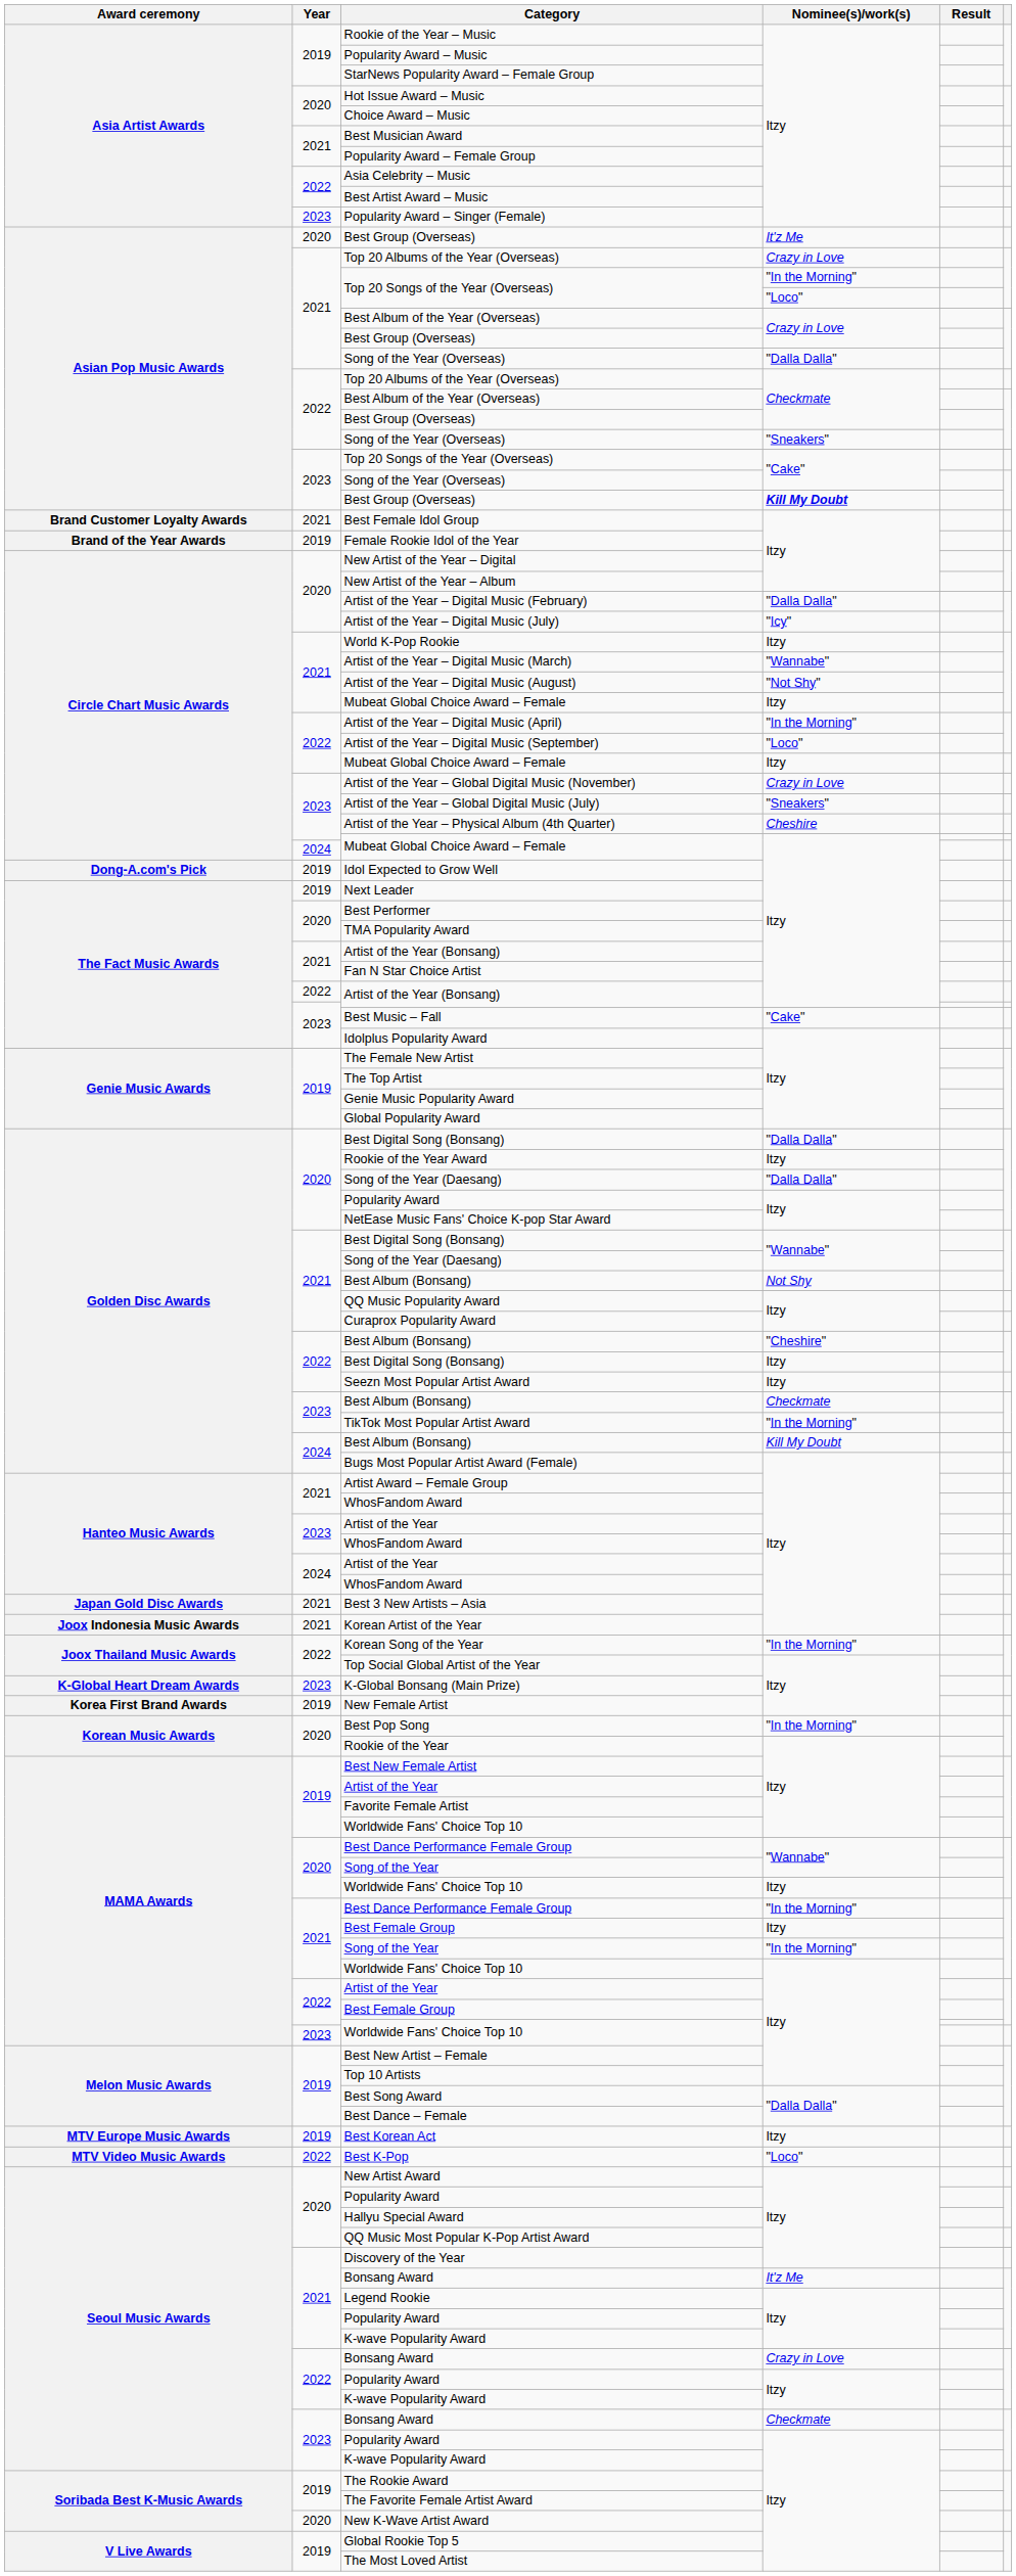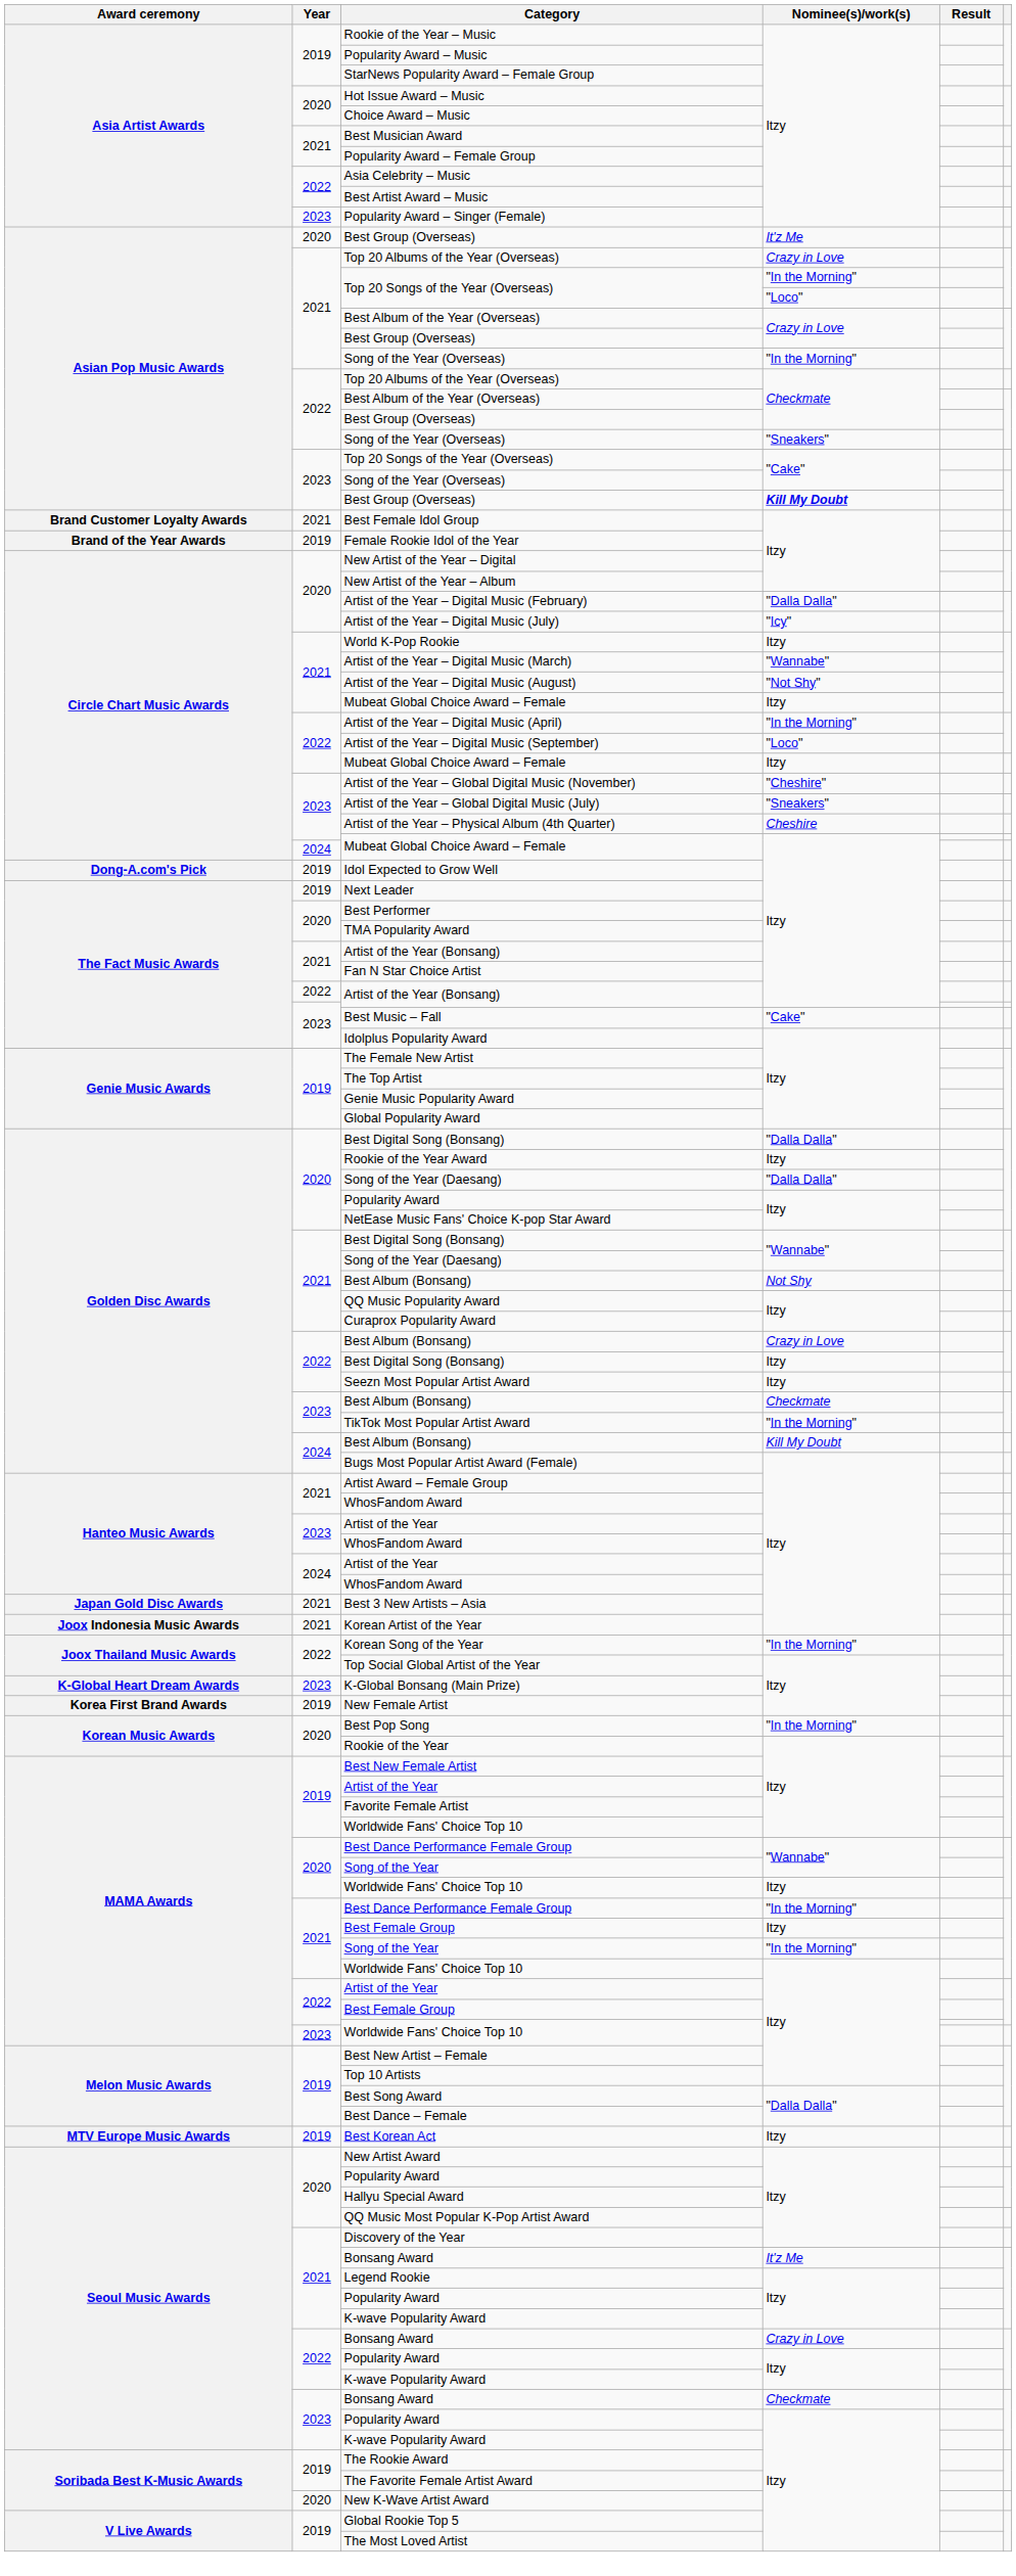2021 / Song of the Year (Overseas) | Nominee(s)/work(s): "Dalla Dalla" -> "In the Morning"
Artist of the Year – Global Digital Music (November) | Nominee(s)/work(s): Crazy in Love -> "Cheshire"
2022 / Best Album (Bonsang) | Nominee(s)/work(s): "Cheshire" -> Crazy in Love
- row: MTV Video Music Awards | 2022 | Best K-Pop | "Loco"
